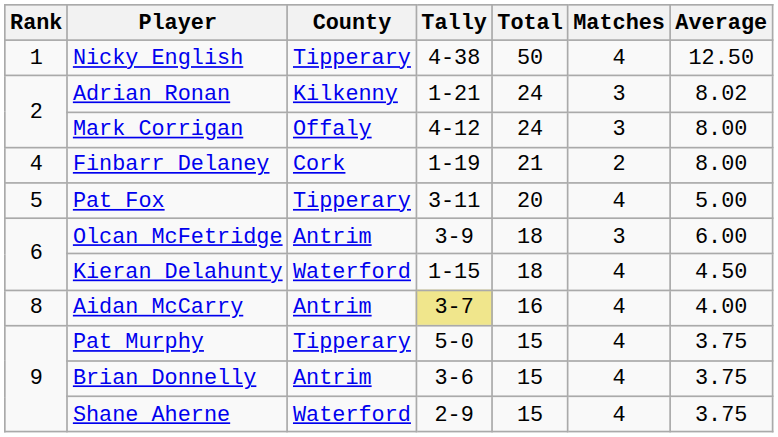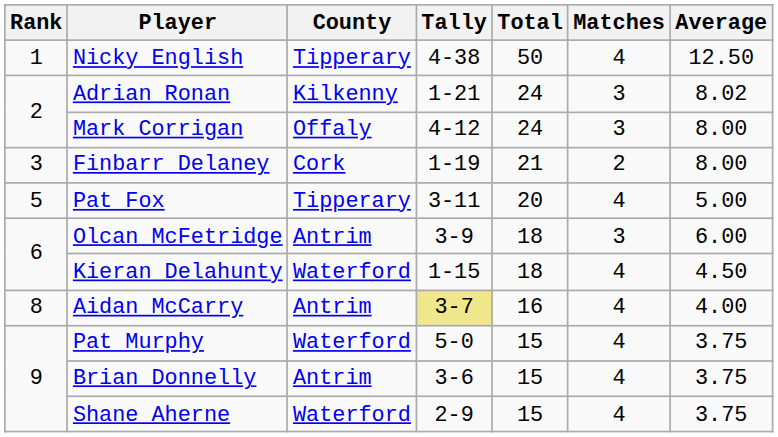Finbarr Delaney | Rank: 4 -> 3
Pat Murphy | County: Tipperary -> Waterford
